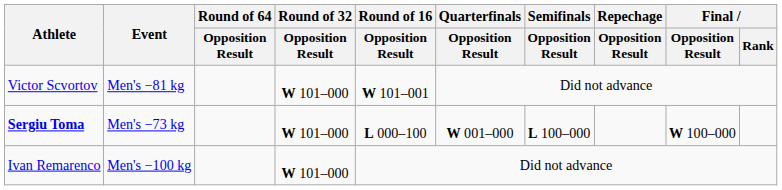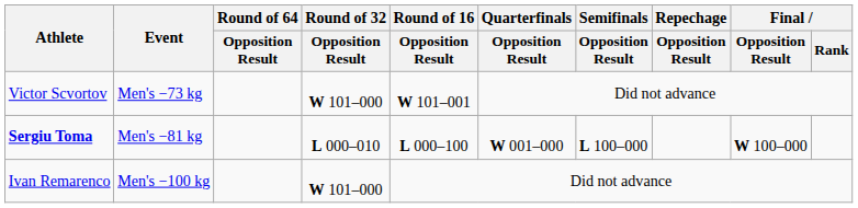Victor Scvortov | Event: Men's −81 kg -> Men's −73 kg
Sergiu Toma | Event: Men's −73 kg -> Men's −81 kg
Sergiu Toma | Round of 32 / Opposition Result: W 101–000 -> L 000–010
